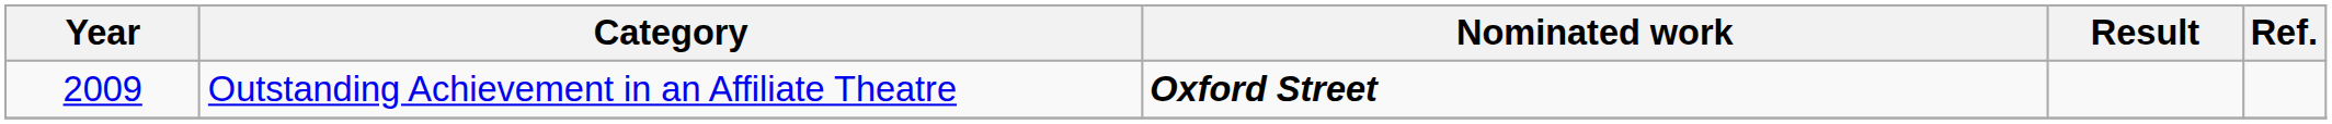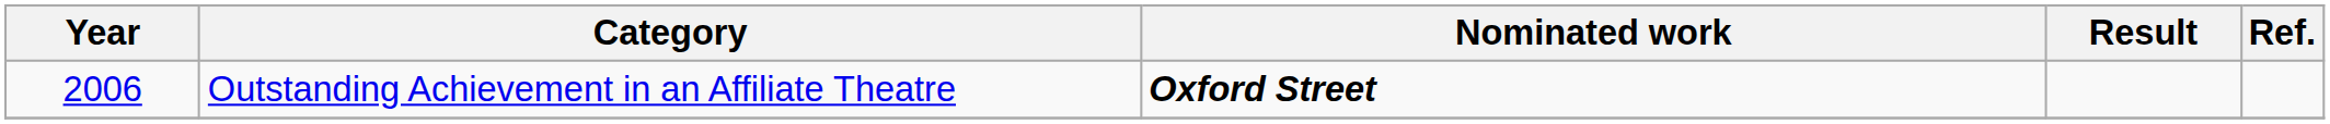Outstanding Achievement in an Affiliate Theatre | Year: 2009 -> 2006
